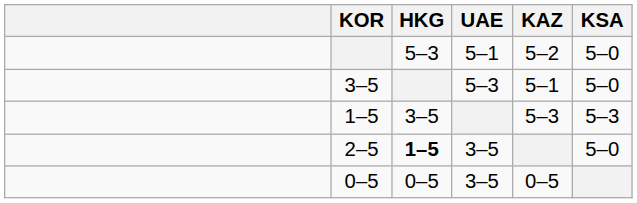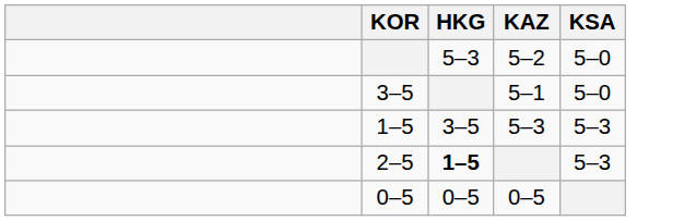- column: UAE | 5–1 | 5–3 | 3–5 | 3–5
2–5 | KSA: 5–0 -> 5–3
